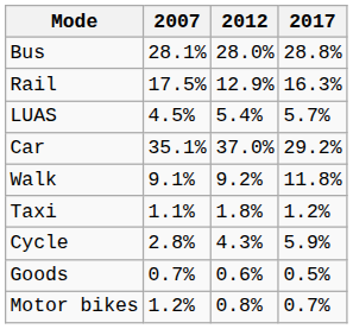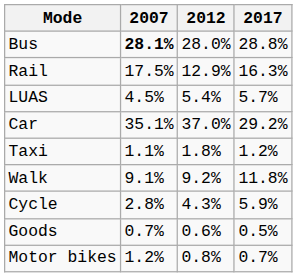Bus | 2007: normal -> bold
rows swapped: Taxi <-> Walk
